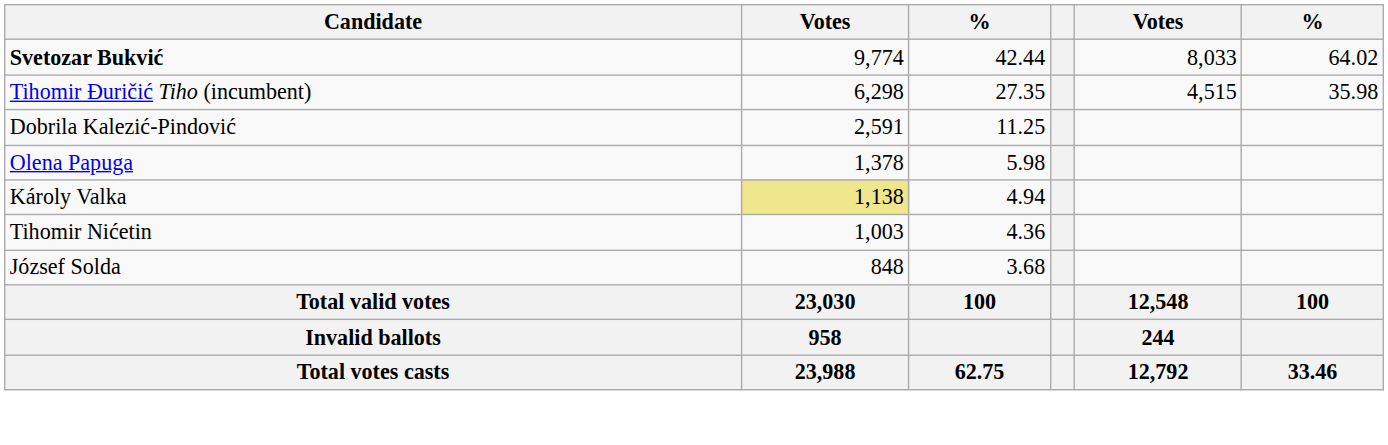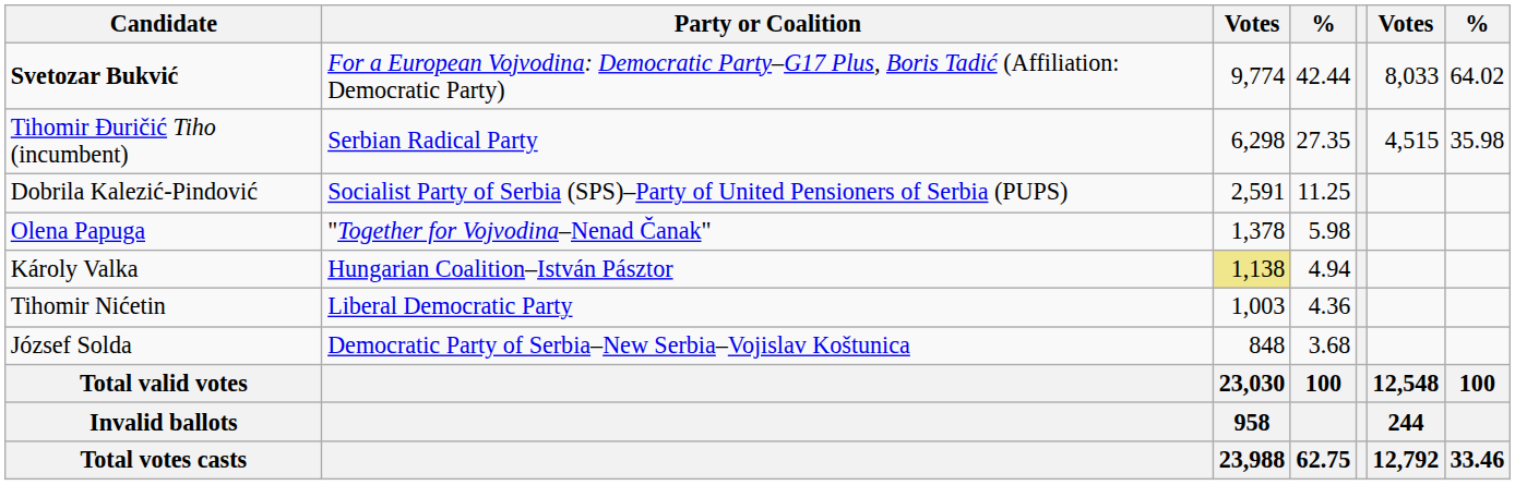+ column: Party or Coalition | For a European Vojvodina: Democratic Party–G17 Plus, Boris Tadić (Affiliation: Democratic Party) | Serbian Radical Party | Socialist Party of Serbia (SPS)–Party of United Pensioners of Serbia (PUPS) | "Together for Vojvodina–Nenad Čanak" | Hungarian Coalition–István Pásztor | Liberal Democratic Party | Democratic Party of Serbia–New Serbia–Vojislav Koštunica
